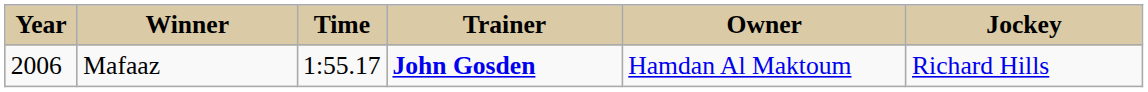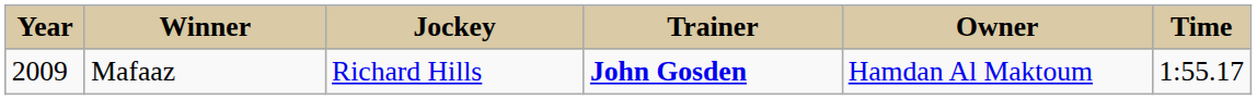columns swapped: Jockey <-> Time
Mafaaz | Year: 2006 -> 2009
